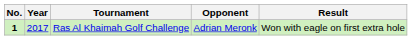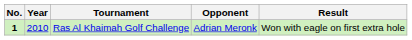Ras Al Khaimah Golf Challenge | Year: 2017 -> 2010
